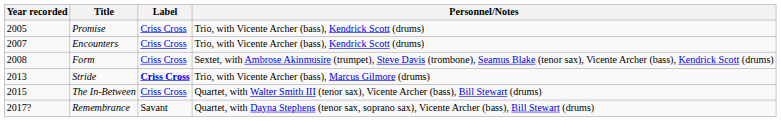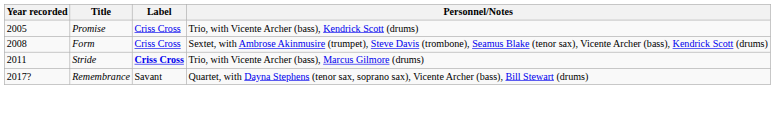- row: 2007 | Encounters | Criss Cross | Trio, with Vicente Archer (bass), Kendrick Scott (drums)
Stride | Year recorded: 2013 -> 2011
- row: 2015 | The In-Between | Criss Cross | Quartet, with Walter Smith III (tenor sax), Vicente Archer (bass), Bill Stewart (drums)
